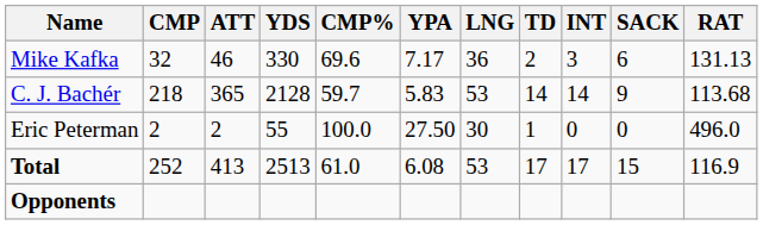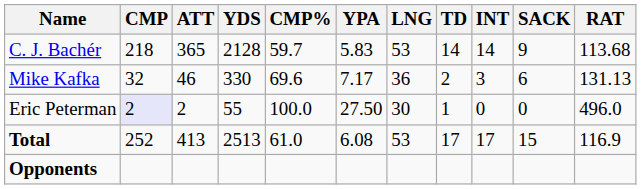rows swapped: C. J. Bachér <-> Mike Kafka
Eric Peterman | CMP: no background -> lavender background
